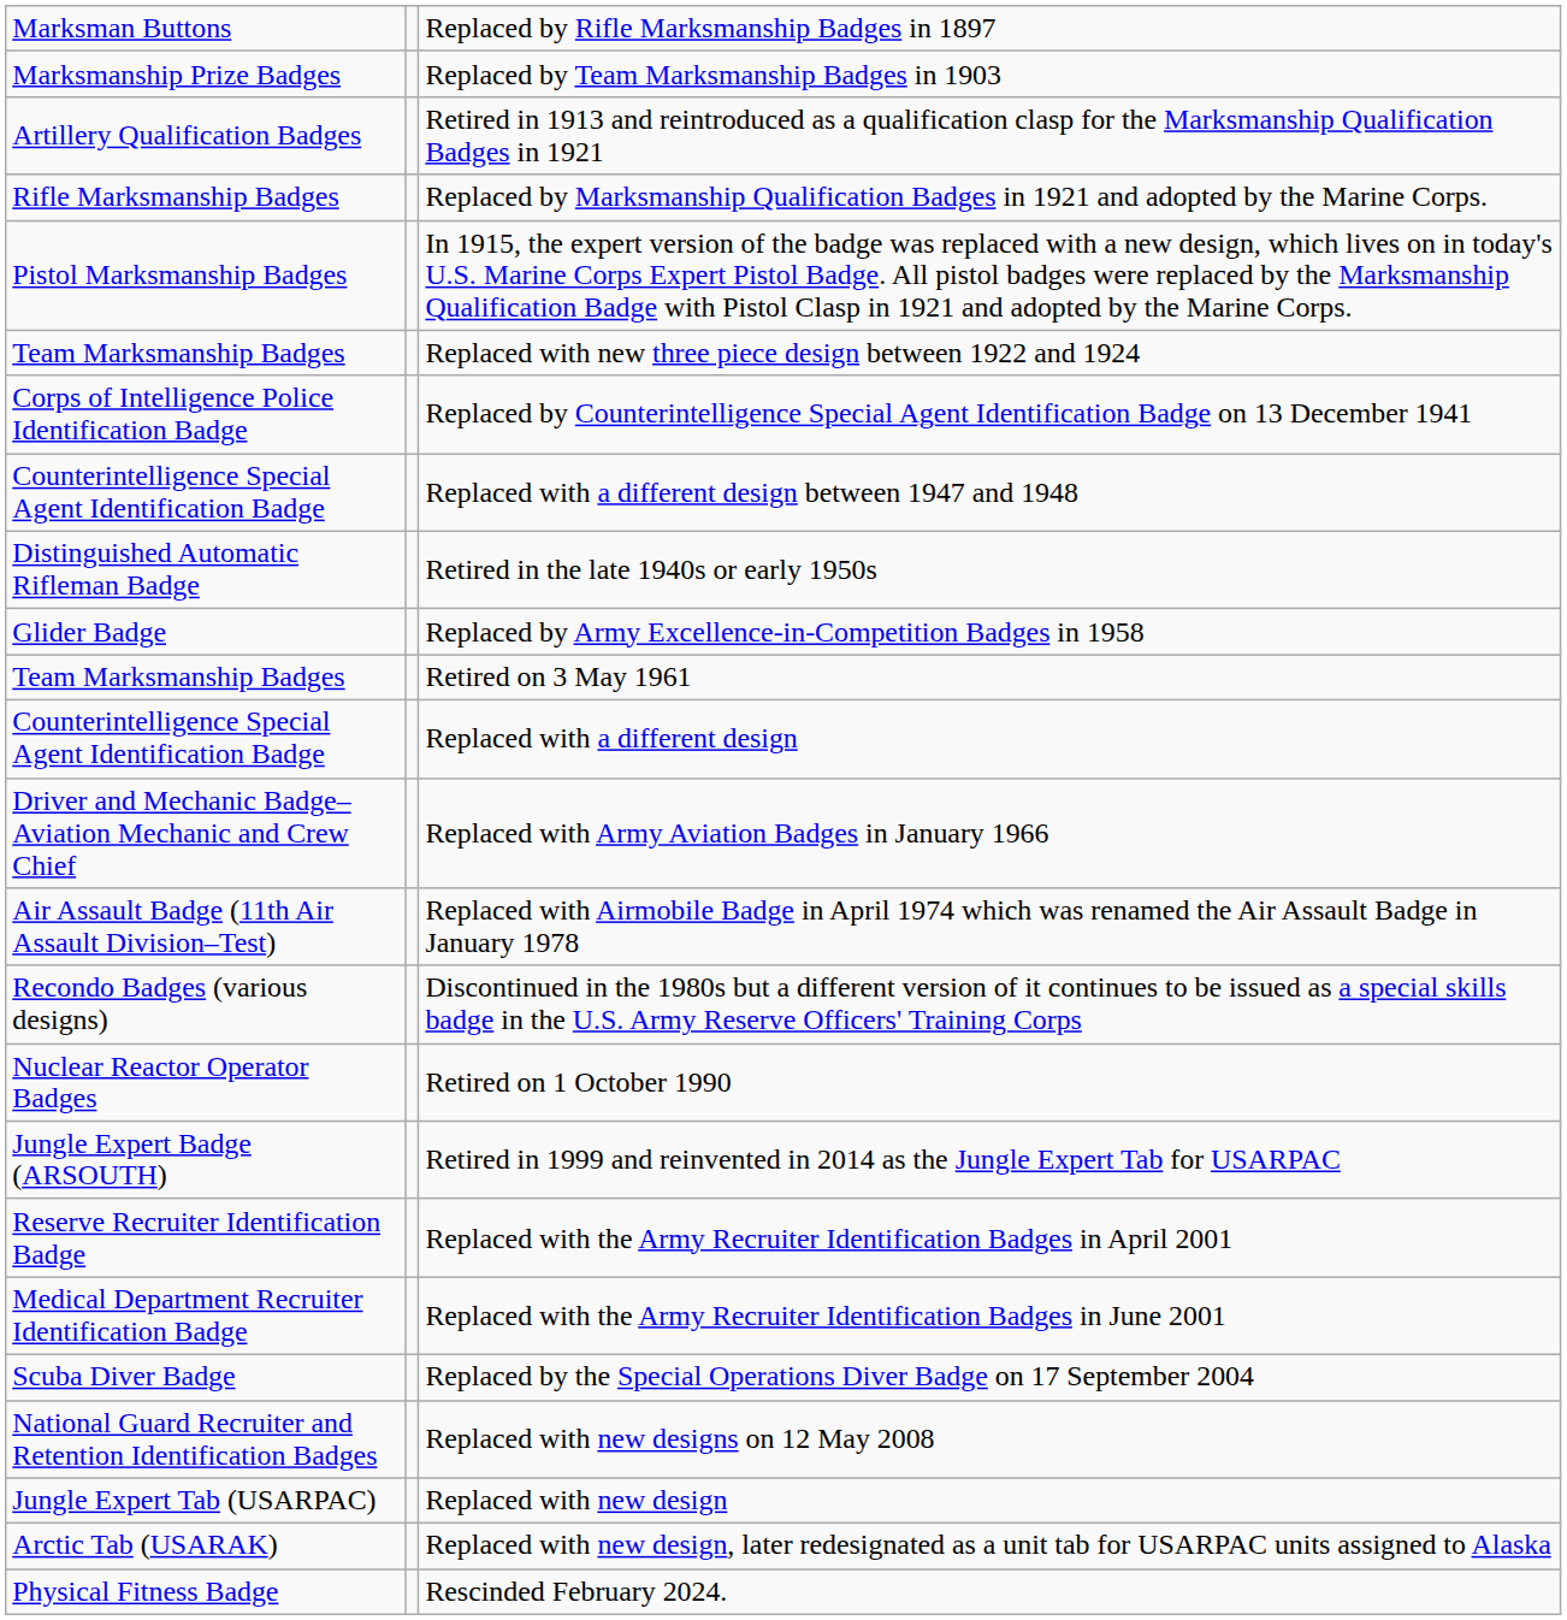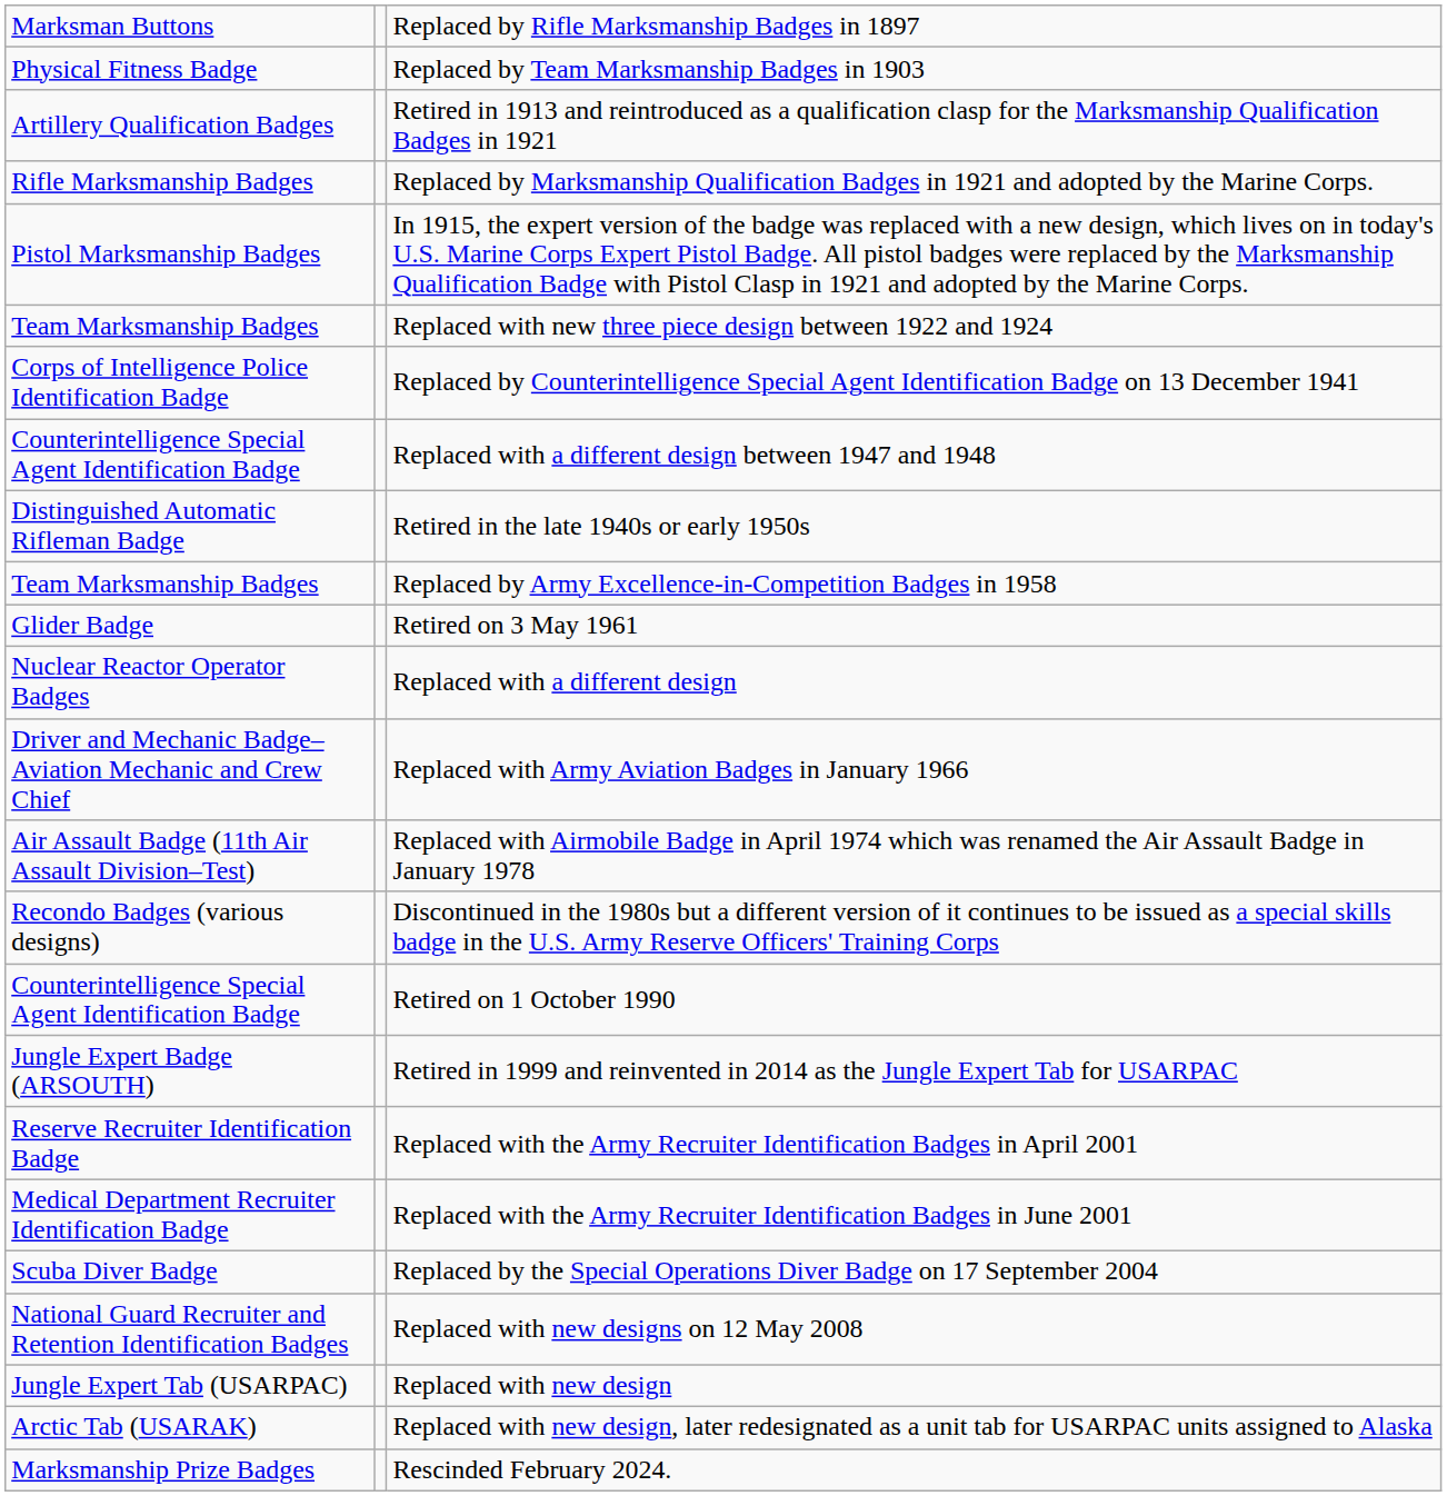Replaced by Team Marksmanship Badges in 1903 | column 1: Marksmanship Prize Badges -> Physical Fitness Badge
Replaced by Army Excellence-in-Competition Badges in 1958 | column 1: Glider Badge -> Team Marksmanship Badges
Retired on 3 May 1961 | column 1: Team Marksmanship Badges -> Glider Badge
Replaced with a different design | column 1: Counterintelligence Special Agent Identification Badge -> Nuclear Reactor Operator Badges
Retired on 1 October 1990 | column 1: Nuclear Reactor Operator Badges -> Counterintelligence Special Agent Identification Badge
Rescinded February 2024. | column 1: Physical Fitness Badge -> Marksmanship Prize Badges
